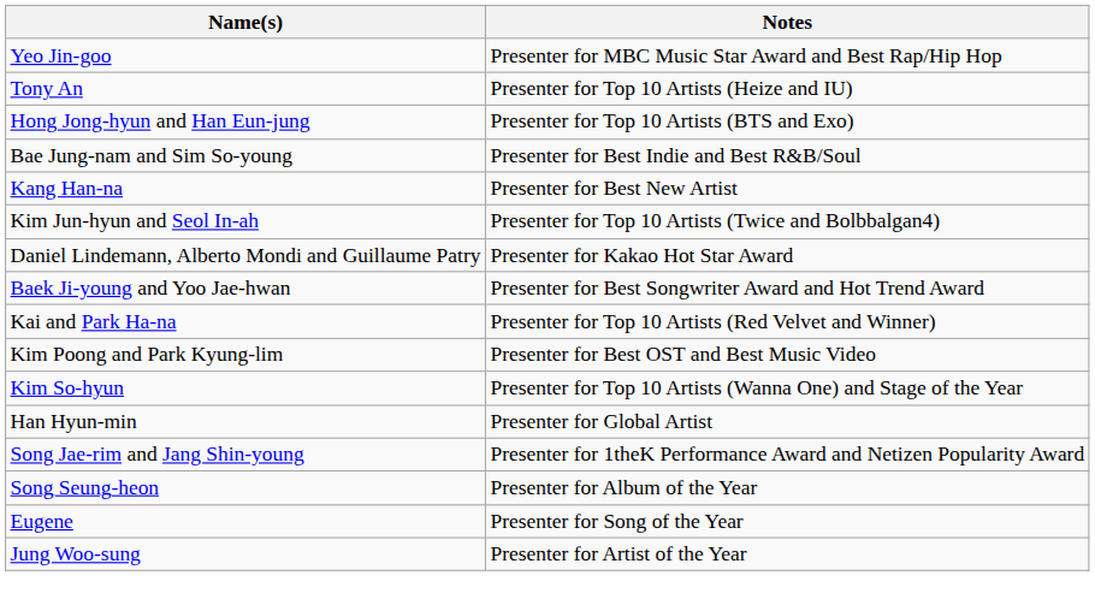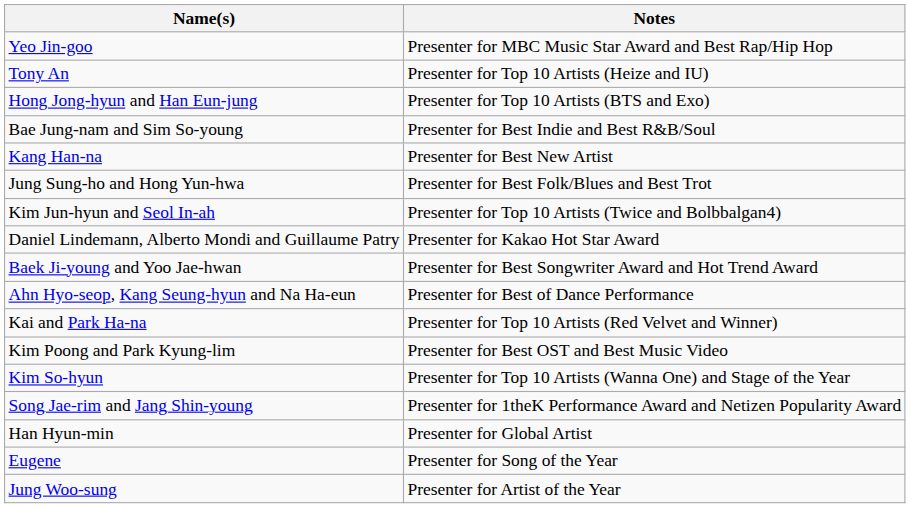+ row: Jung Sung-ho and Hong Yun-hwa | Presenter for Best Folk/Blues and Best Trot
+ row: Ahn Hyo-seop, Kang Seung-hyun and Na Ha-eun | Presenter for Best of Dance Performance
rows swapped: Song Jae-rim and Jang Shin-young <-> Han Hyun-min
- row: Song Seung-heon | Presenter for Album of the Year
